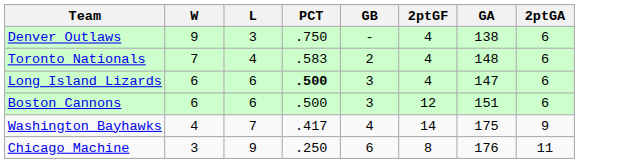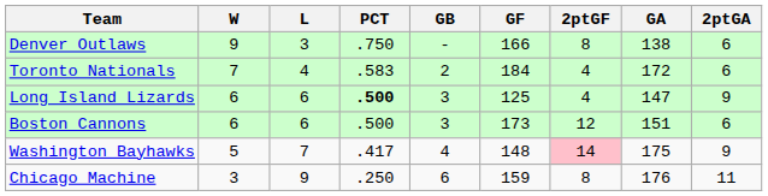+ column: GF | 166 | 184 | 125 | 173 | 148 | 159
Denver Outlaws | 2ptGF: 4 -> 8
Toronto Nationals | GA: 148 -> 172
Long Island Lizards | 2ptGA: 6 -> 9
Washington Bayhawks | W: 4 -> 5
Washington Bayhawks | 2ptGF: no background -> pink background
